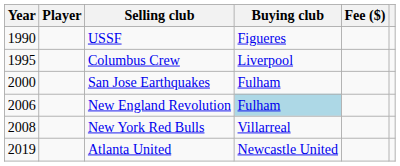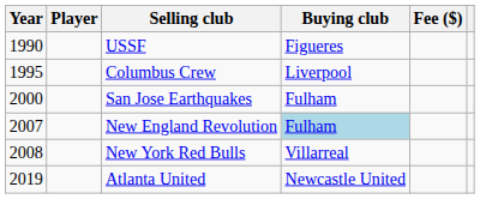New England Revolution | Year: 2006 -> 2007
